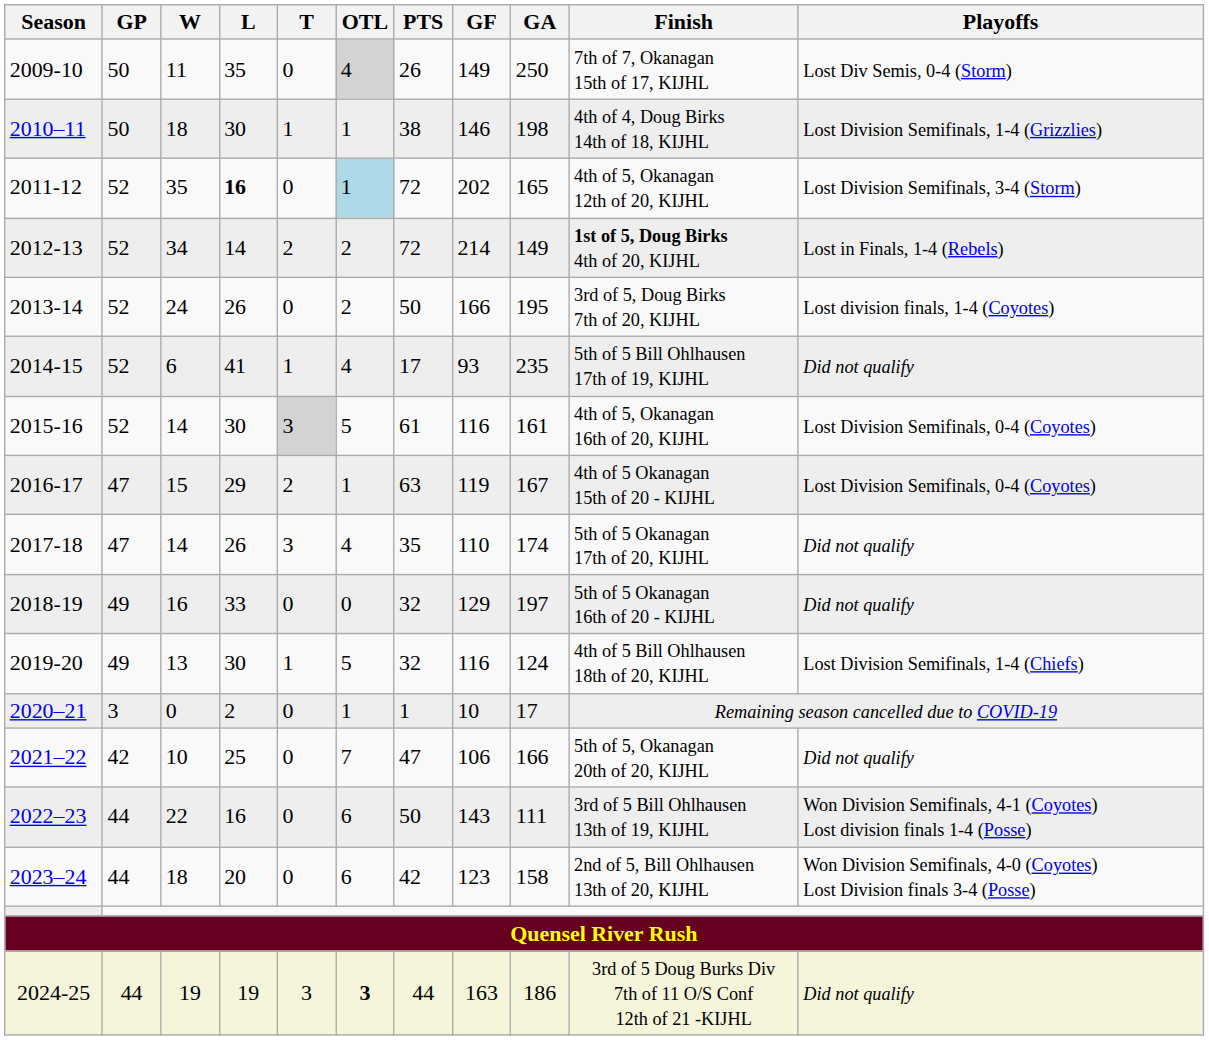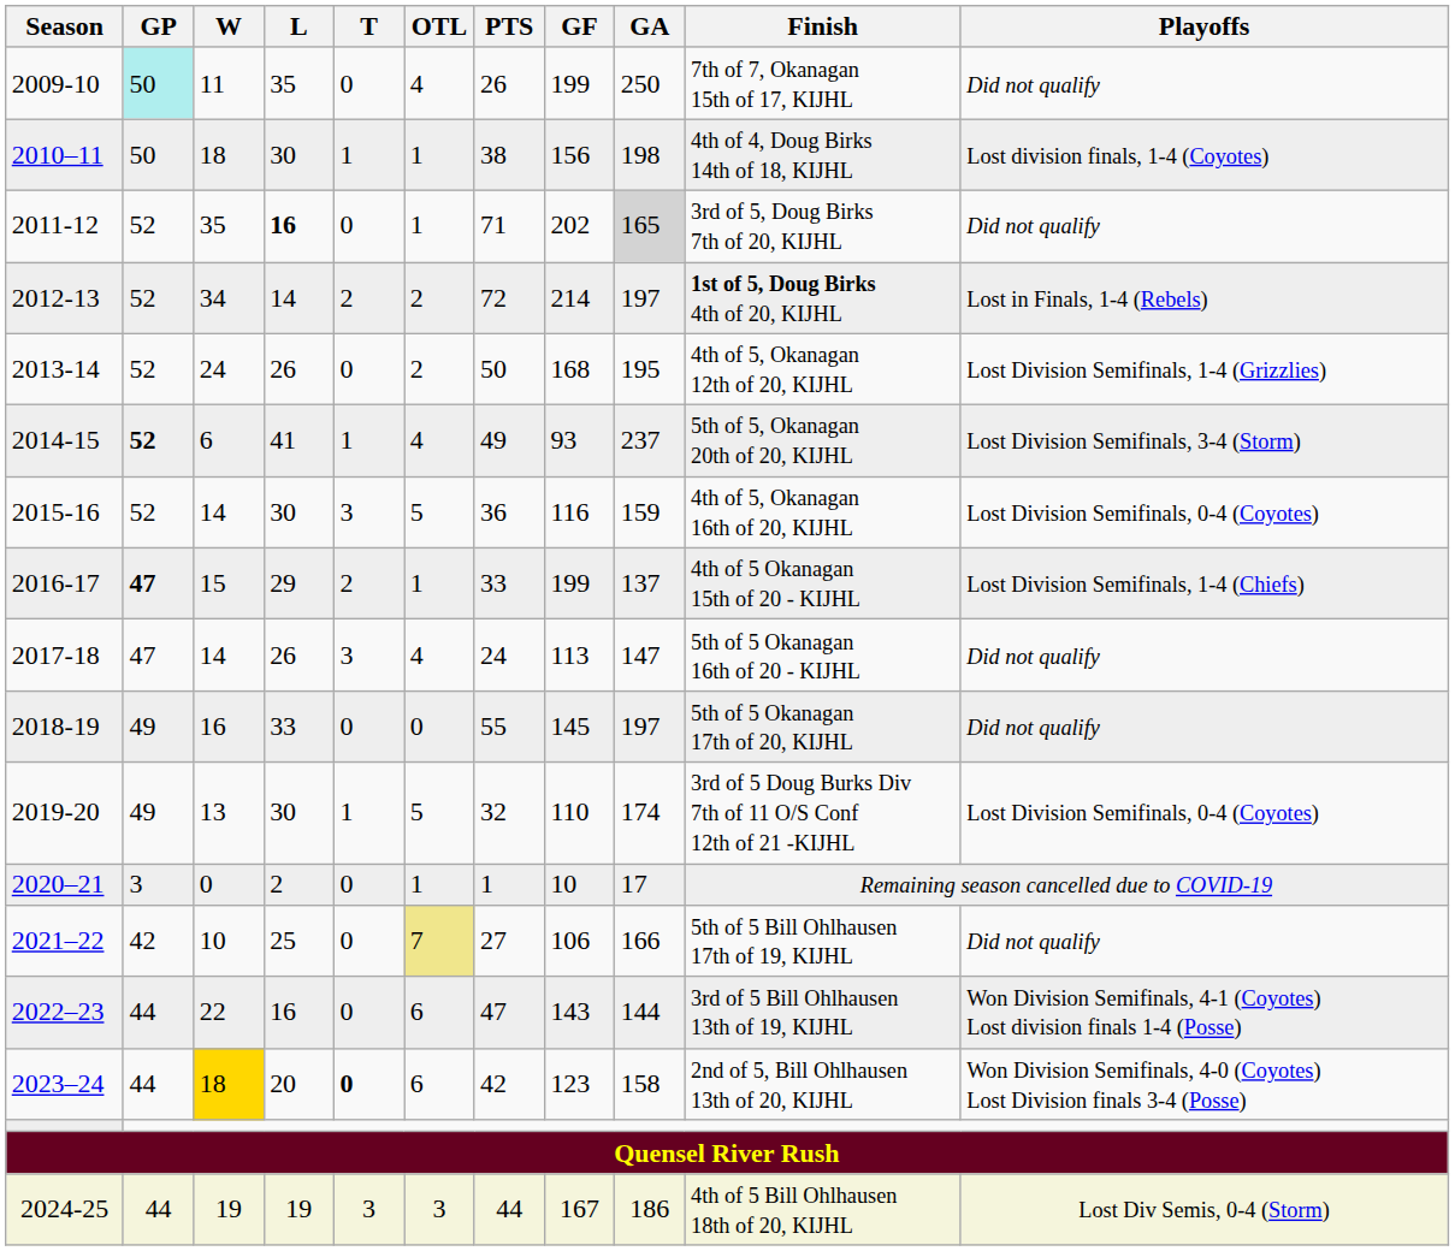2009-10 | GP: no background -> paleturquoise background
2009-10 | OTL: lightgrey background -> no background
2009-10 | GF: 149 -> 199
2009-10 | Playoffs: Lost Div Semis, 0-4 (Storm) -> Did not qualify
2010–11 | GF: 146 -> 156
2010–11 | Playoffs: Lost Division Semifinals, 1-4 (Grizzlies) -> Lost division finals, 1-4 (Coyotes)
2011-12 | OTL: lightblue background -> no background
2011-12 | PTS: 72 -> 71
2011-12 | GA: no background -> lightgrey background
2011-12 | Finish: 4th of 5, Okanagan 12th of 20, KIJHL -> 3rd of 5, Doug Birks 7th of 20, KIJHL
2011-12 | Playoffs: Lost Division Semifinals, 3-4 (Storm) -> Did not qualify
2012-13 | GA: 149 -> 197
2013-14 | GF: 166 -> 168
2013-14 | Finish: 3rd of 5, Doug Birks 7th of 20, KIJHL -> 4th of 5, Okanagan 12th of 20, KIJHL
2013-14 | Playoffs: Lost division finals, 1-4 (Coyotes) -> Lost Division Semifinals, 1-4 (Grizzlies)
2014-15 | GP: normal -> bold
2014-15 | PTS: 17 -> 49
2014-15 | GA: 235 -> 237
2014-15 | Finish: 5th of 5 Bill Ohlhausen 17th of 19, KIJHL -> 5th of 5, Okanagan 20th of 20, KIJHL
2014-15 | Playoffs: Did not qualify -> Lost Division Semifinals, 3-4 (Storm)
2015-16 | T: lightgrey background -> no background
2015-16 | PTS: 61 -> 36
2015-16 | GA: 161 -> 159
2016-17 | GP: normal -> bold
2016-17 | PTS: 63 -> 33
2016-17 | GF: 119 -> 199
2016-17 | GA: 167 -> 137
2016-17 | Playoffs: Lost Division Semifinals, 0-4 (Coyotes) -> Lost Division Semifinals, 1-4 (Chiefs)
2017-18 | PTS: 35 -> 24
2017-18 | GF: 110 -> 113
2017-18 | GA: 174 -> 147
2017-18 | Finish: 5th of 5 Okanagan 17th of 20, KIJHL -> 5th of 5 Okanagan 16th of 20 - KIJHL
2018-19 | PTS: 32 -> 55
2018-19 | GF: 129 -> 145
2018-19 | Finish: 5th of 5 Okanagan 16th of 20 - KIJHL -> 5th of 5 Okanagan 17th of 20, KIJHL
2019-20 | GF: 116 -> 110
2019-20 | GA: 124 -> 174
2019-20 | Finish: 4th of 5 Bill Ohlhausen 18th of 20, KIJHL -> 3rd of 5 Doug Burks Div 7th of 11 O/S Conf 12th of 21 -KIJHL
2019-20 | Playoffs: Lost Division Semifinals, 1-4 (Chiefs) -> Lost Division Semifinals, 0-4 (Coyotes)
2021–22 | OTL: no background -> khaki background
2021–22 | PTS: 47 -> 27
2021–22 | Finish: 5th of 5, Okanagan 20th of 20, KIJHL -> 5th of 5 Bill Ohlhausen 17th of 19, KIJHL
2022–23 | PTS: 50 -> 47
2022–23 | GA: 111 -> 144
2023–24 | W: no background -> gold background
2023–24 | T: normal -> bold
2024-25 | OTL: bold -> normal
2024-25 | GF: 163 -> 167
2024-25 | Finish: 3rd of 5 Doug Burks Div 7th of 11 O/S Conf 12th of 21 -KIJHL -> 4th of 5 Bill Ohlhausen 18th of 20, KIJHL
2024-25 | Playoffs: Did not qualify -> Lost Div Semis, 0-4 (Storm)
